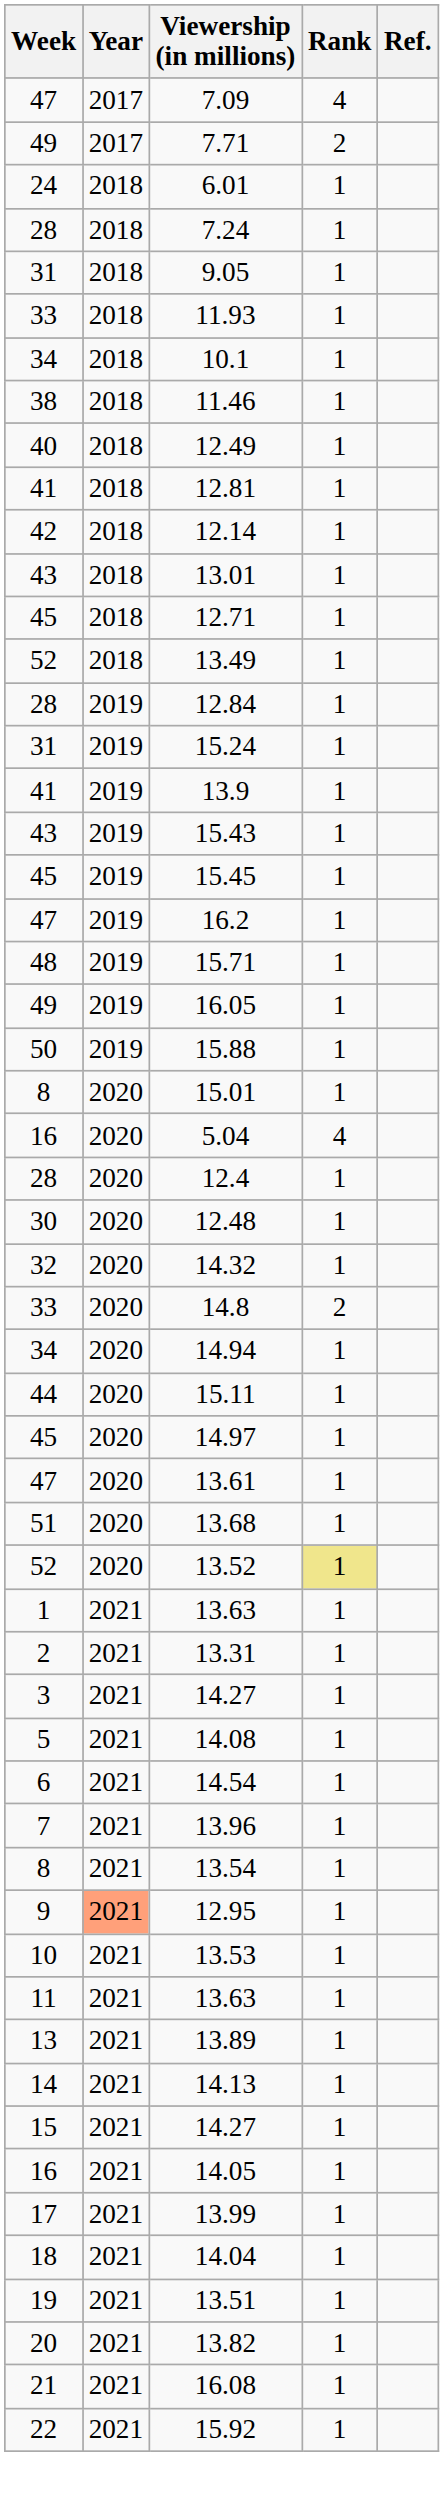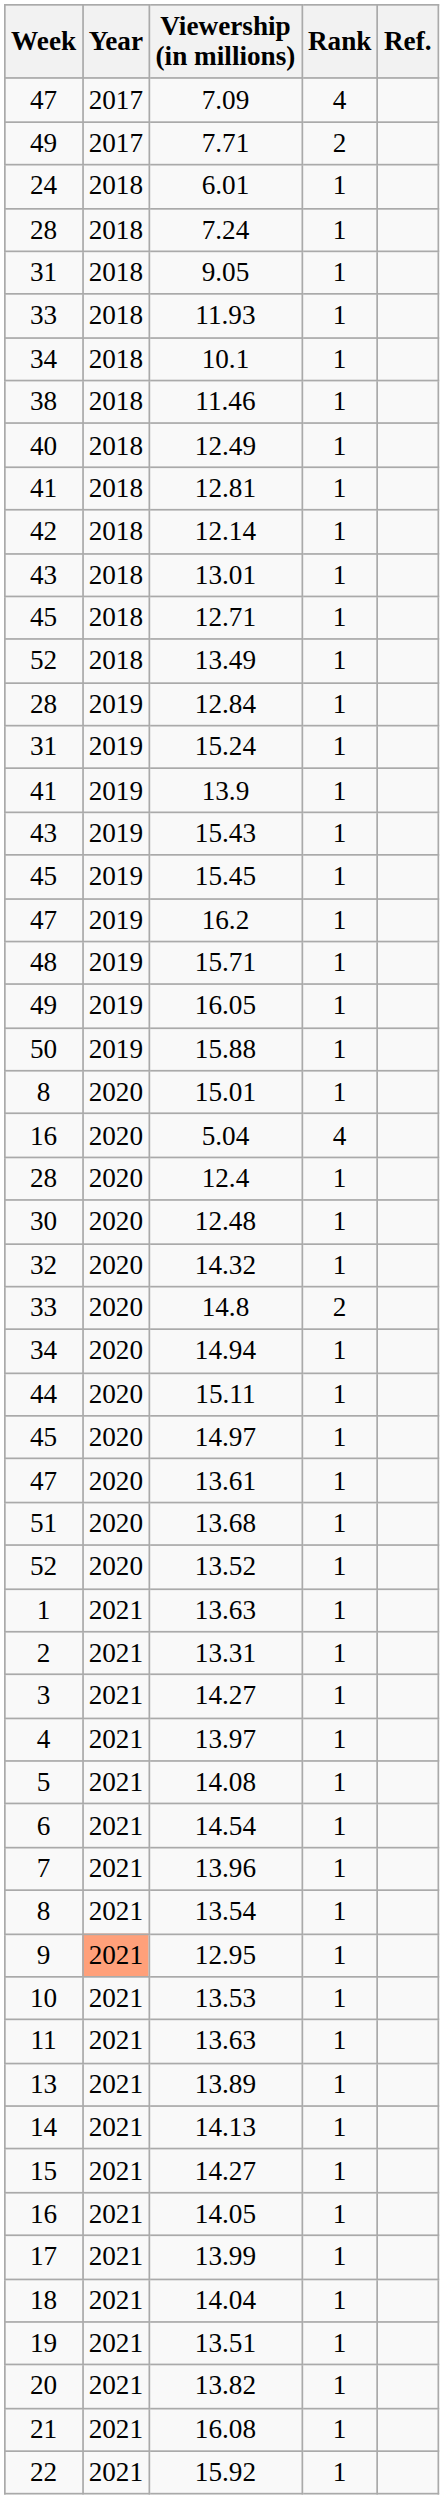13.52 | Rank: khaki background -> no background
+ row: 4 | 2021 | 13.97 | 1
